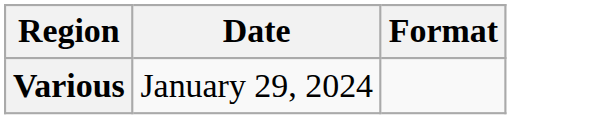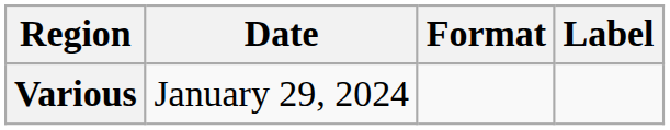+ column: Label
